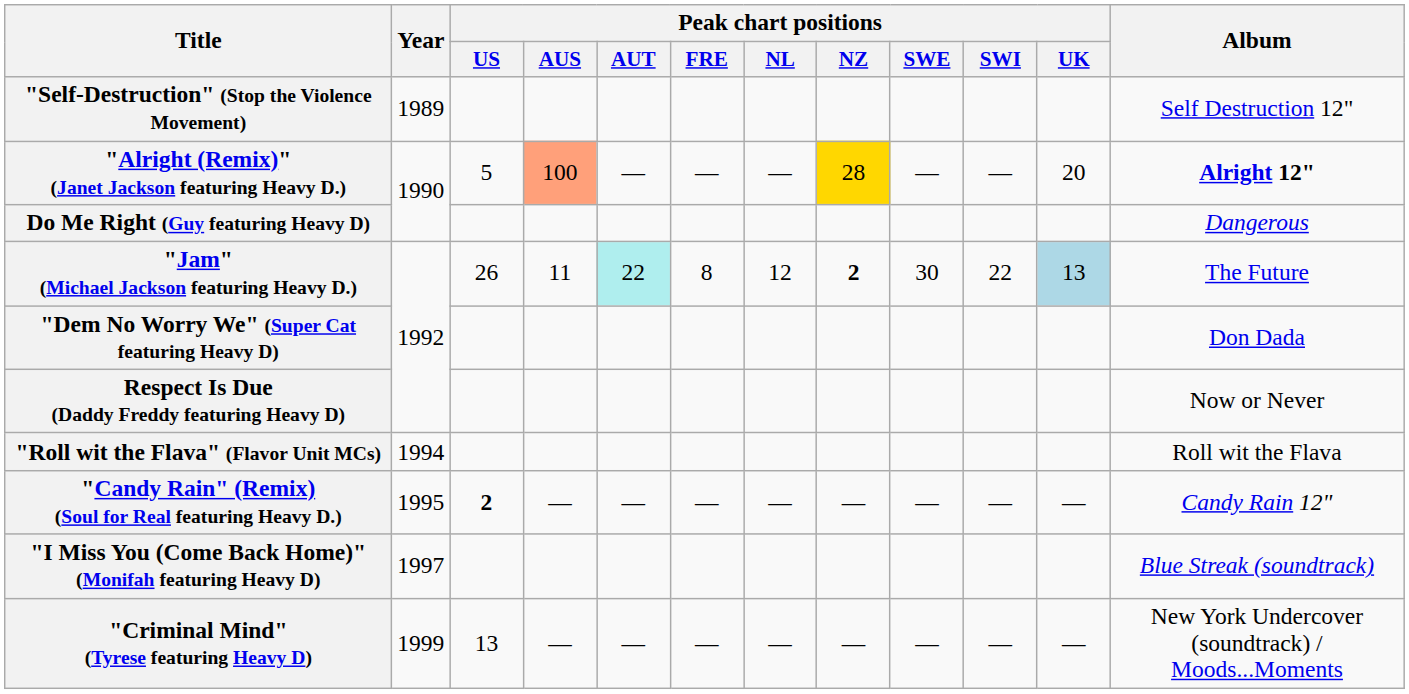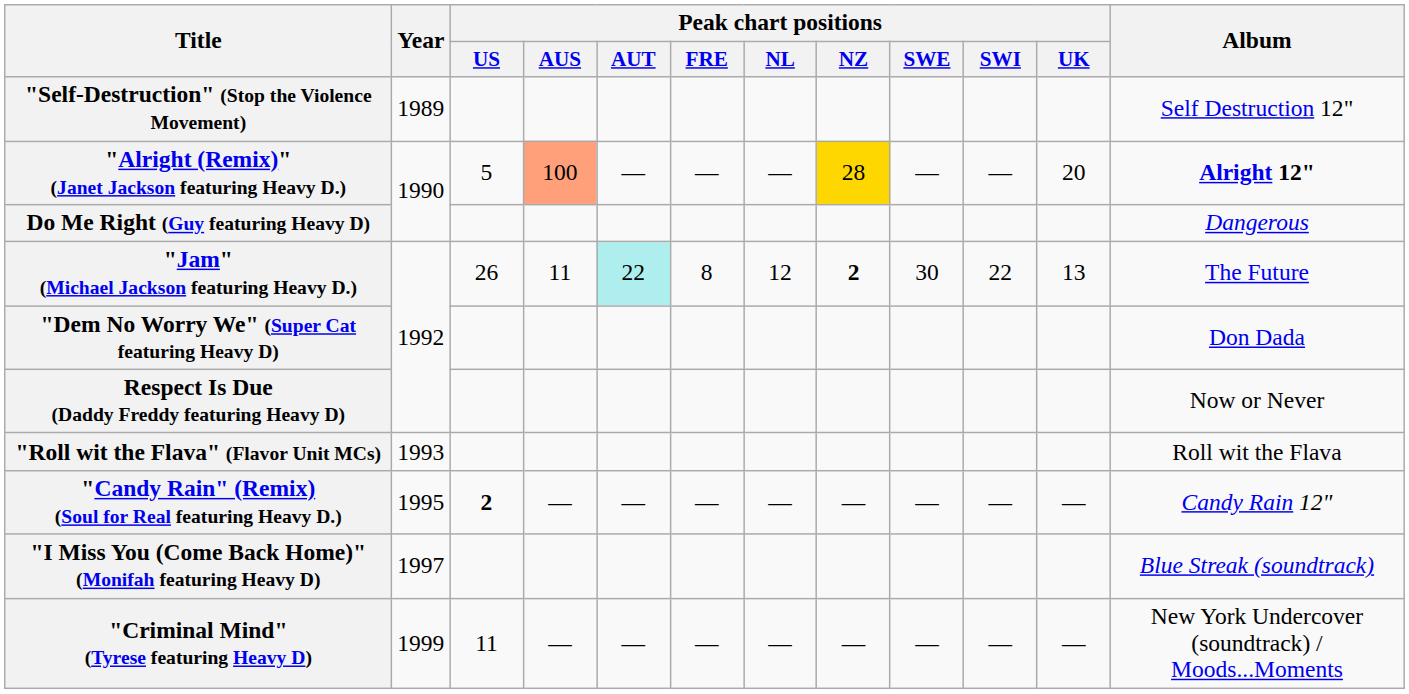"Jam" (Michael Jackson featuring Heavy D.) | Peak chart positions / UK: lightblue background -> no background
"Roll wit the Flava" (Flavor Unit MCs) | Year: 1994 -> 1993
"Criminal Mind" (Tyrese featuring Heavy D) | Peak chart positions / US: 13 -> 11
